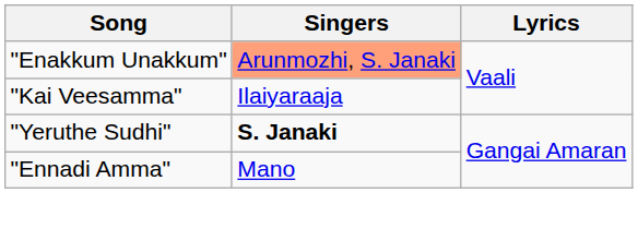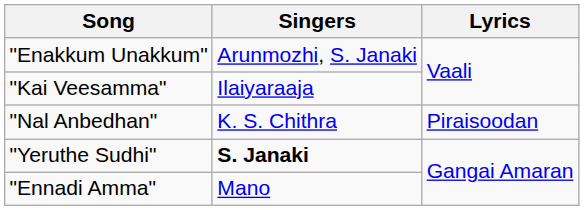"Enakkum Unakkum" | Singers: lightsalmon background -> no background
+ row: "Nal Anbedhan" | K. S. Chithra | Piraisoodan
